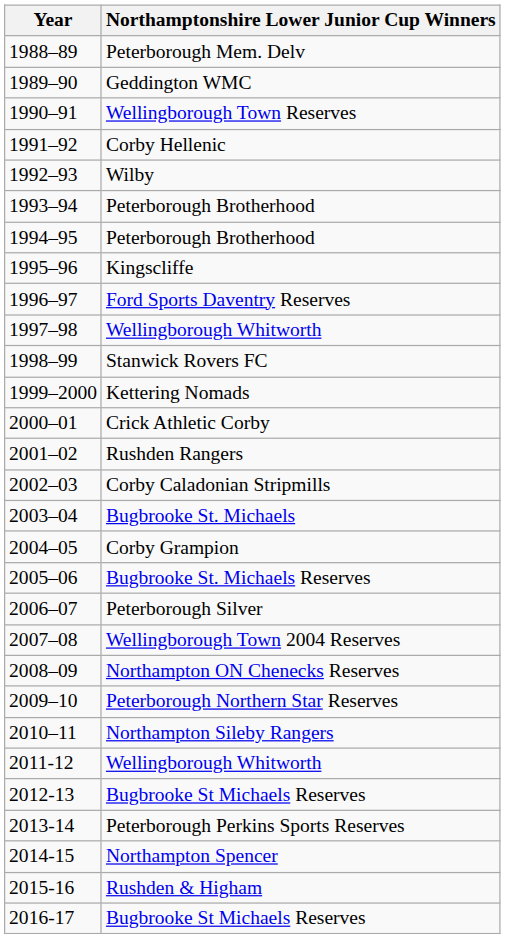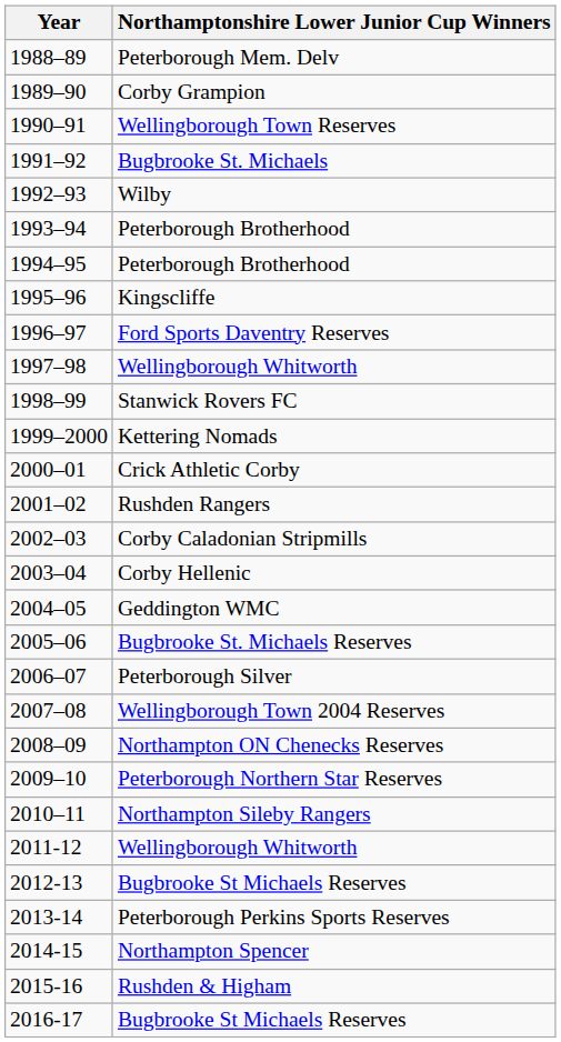1989–90 | Northamptonshire Lower Junior Cup Winners: Geddington WMC -> Corby Grampion
1991–92 | Northamptonshire Lower Junior Cup Winners: Corby Hellenic -> Bugbrooke St. Michaels
2003–04 | Northamptonshire Lower Junior Cup Winners: Bugbrooke St. Michaels -> Corby Hellenic
2004–05 | Northamptonshire Lower Junior Cup Winners: Corby Grampion -> Geddington WMC
